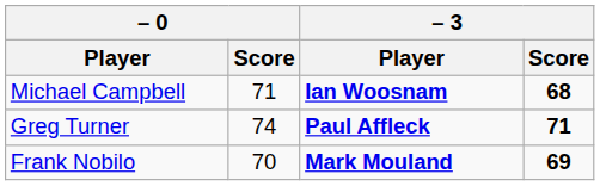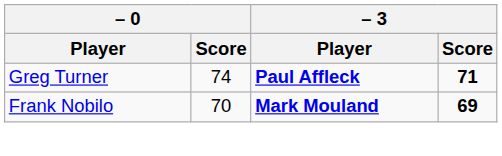- row: Michael Campbell | 71 | Ian Woosnam | 68
